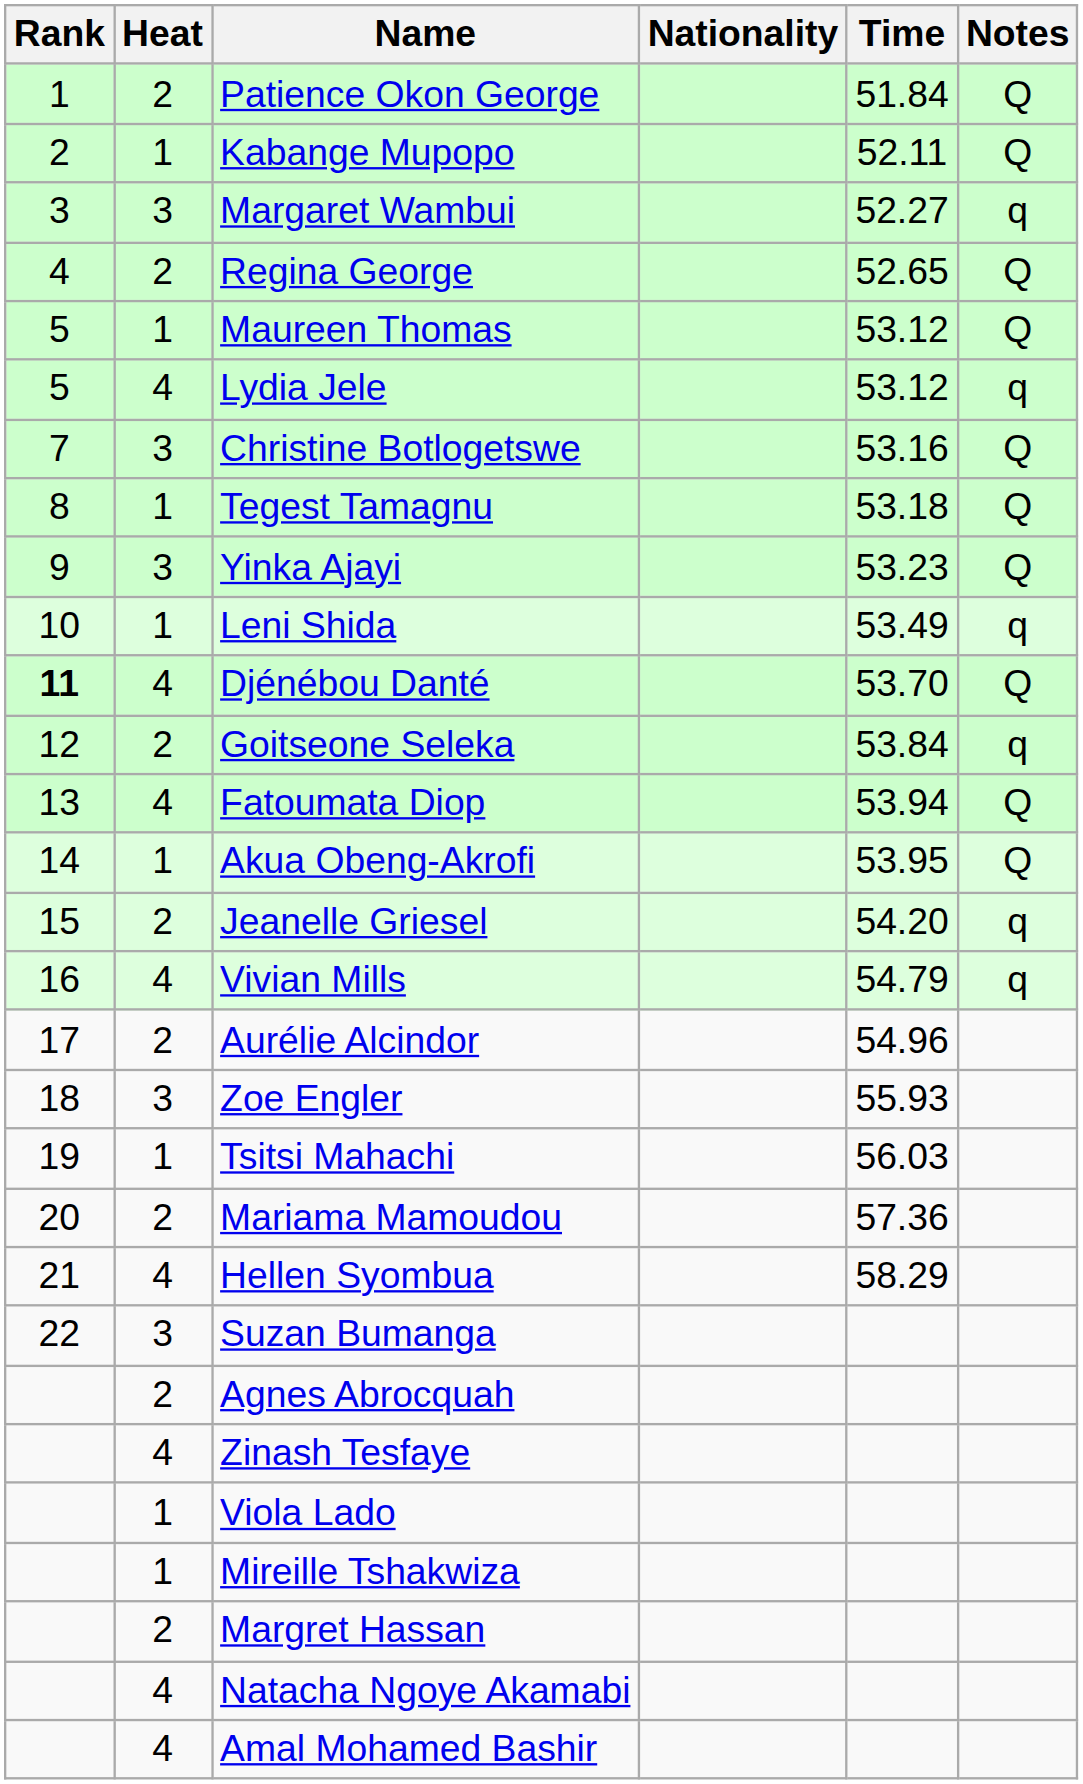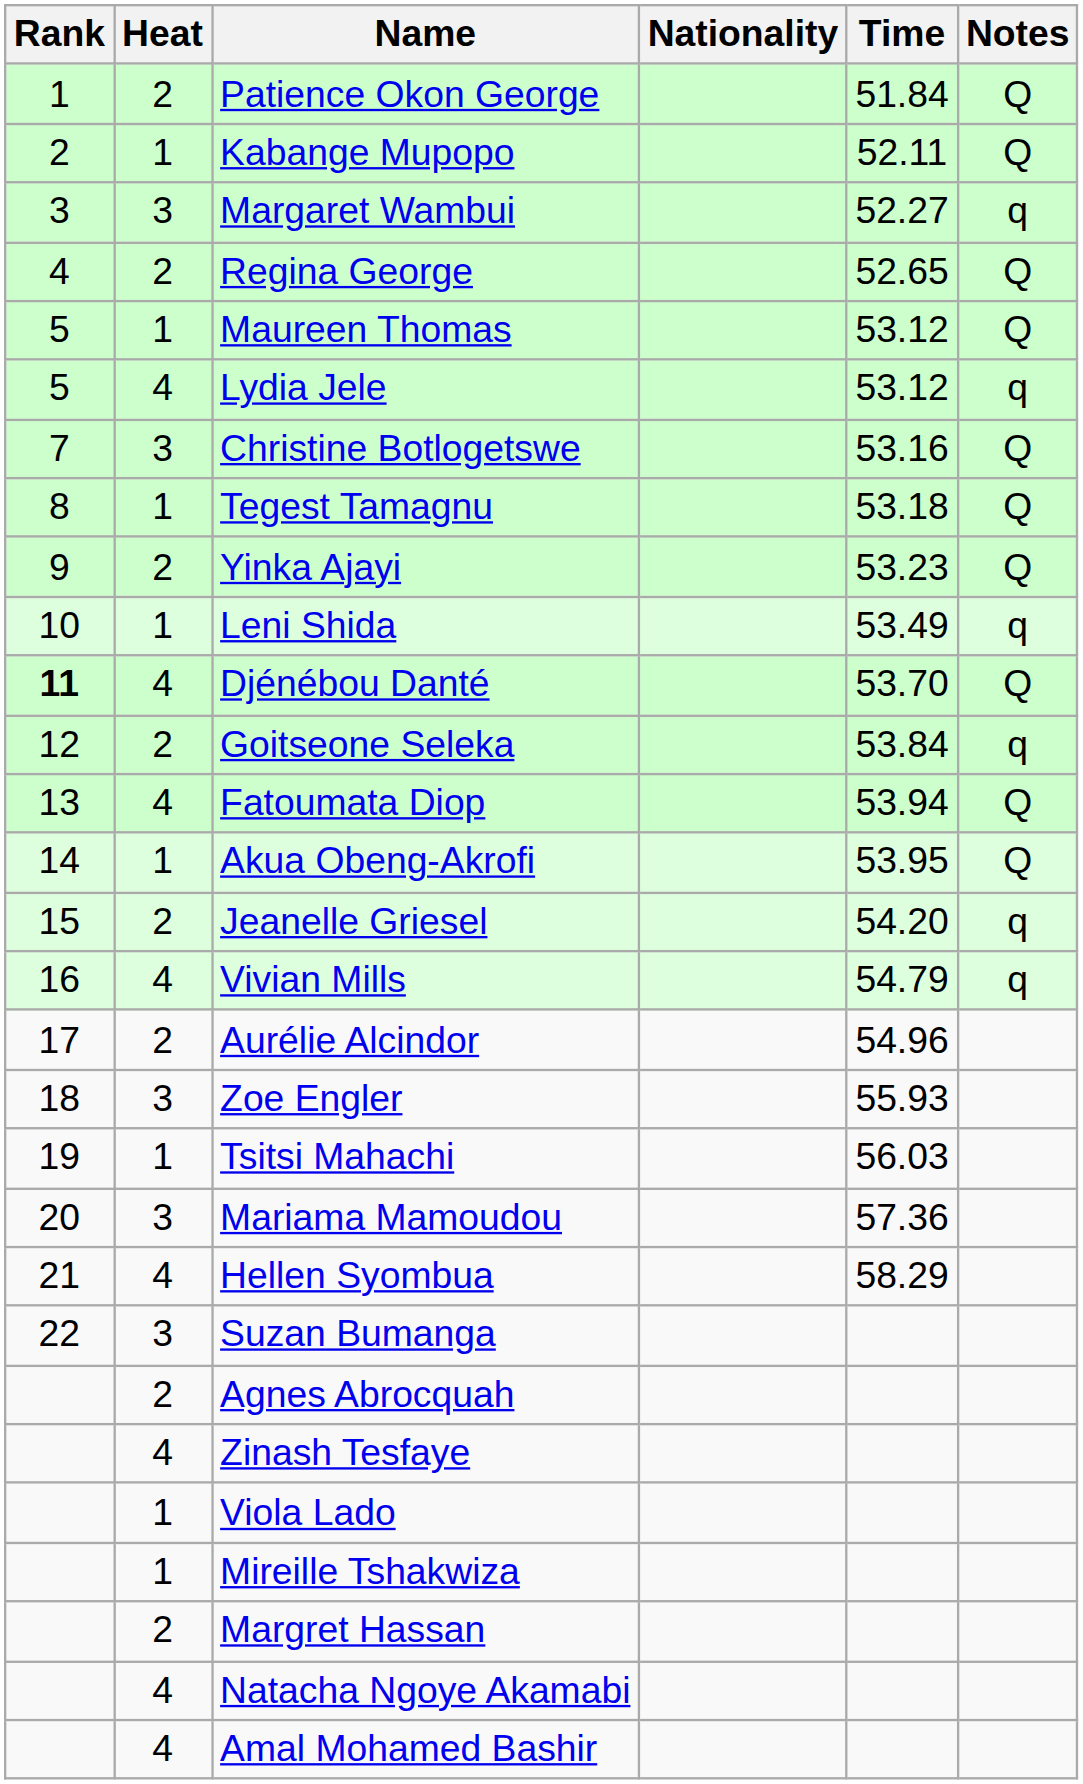Yinka Ajayi | Heat: 3 -> 2
Mariama Mamoudou | Heat: 2 -> 3
